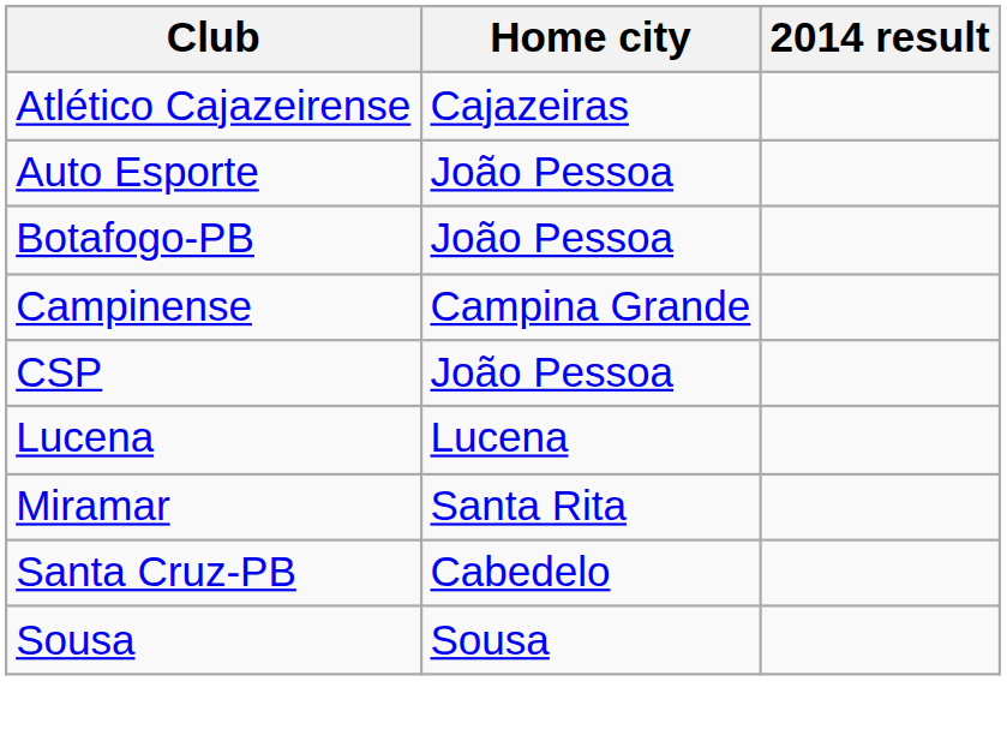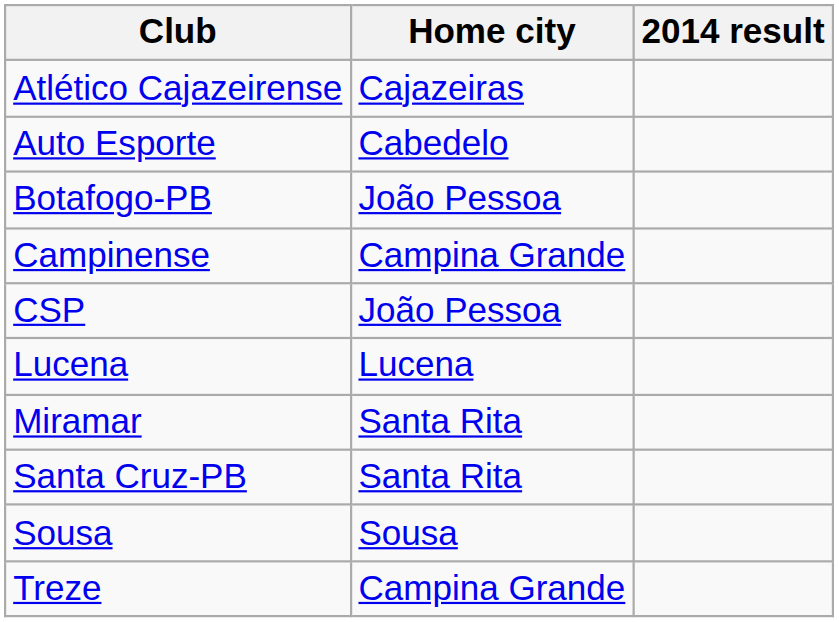Auto Esporte | Home city: João Pessoa -> Cabedelo
Santa Cruz-PB | Home city: Cabedelo -> Santa Rita
+ row: Treze | Campina Grande
